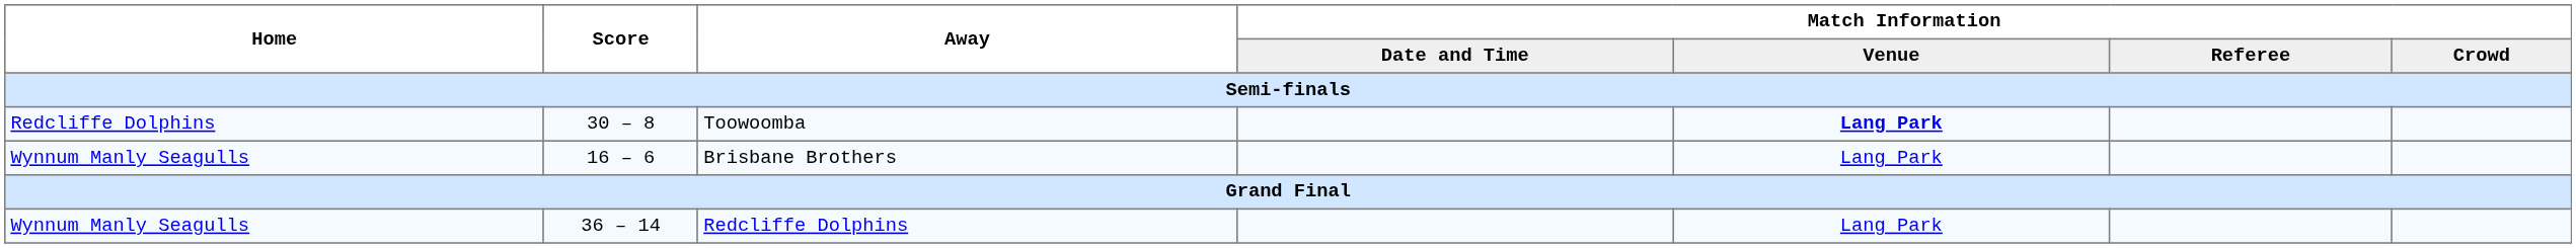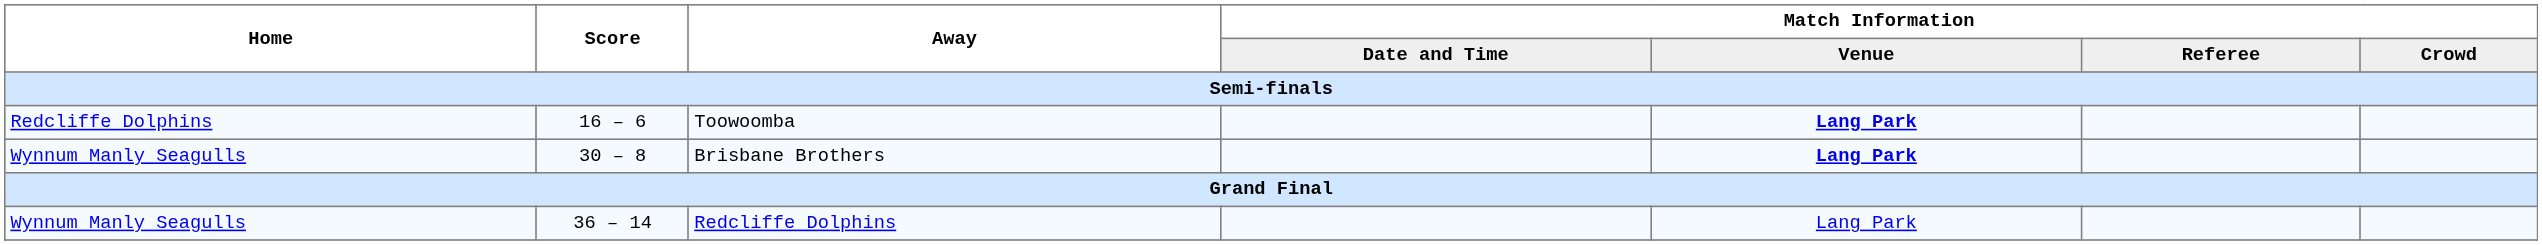Toowoomba | Score: 30 – 8 -> 16 – 6
Brisbane Brothers | Score: 16 – 6 -> 30 – 8
Brisbane Brothers | Match Information / Venue: normal -> bold
